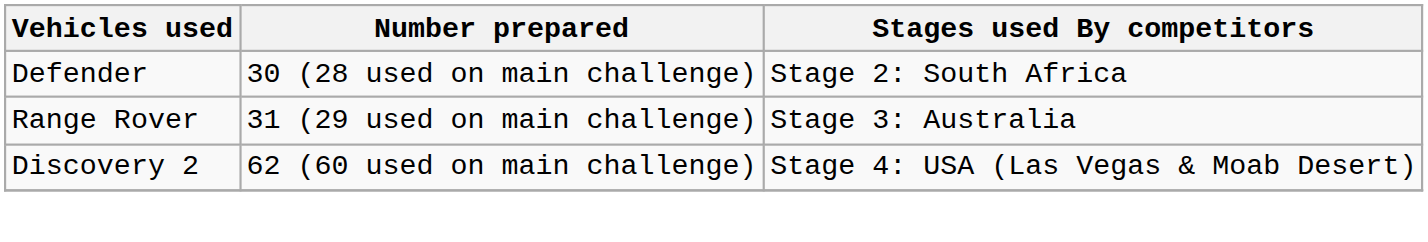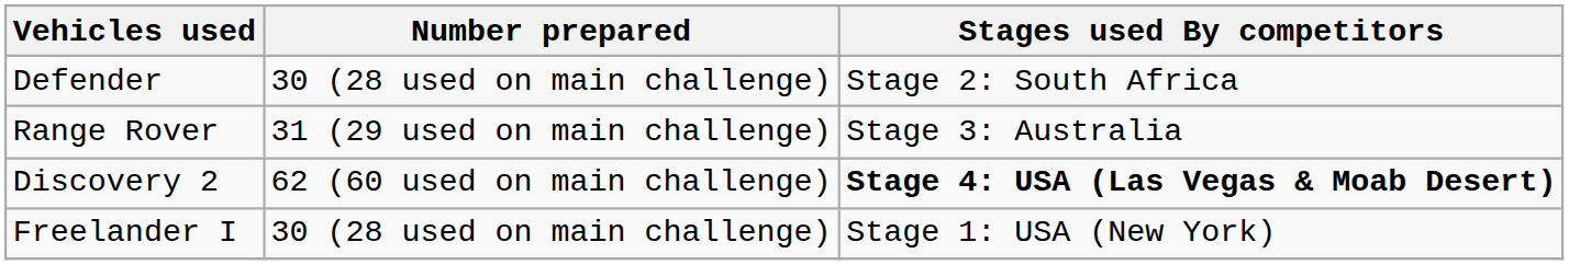Discovery 2 | Stages used By competitors: normal -> bold
+ row: Freelander I | 30 (28 used on main challenge) | Stage 1: USA (New York)
